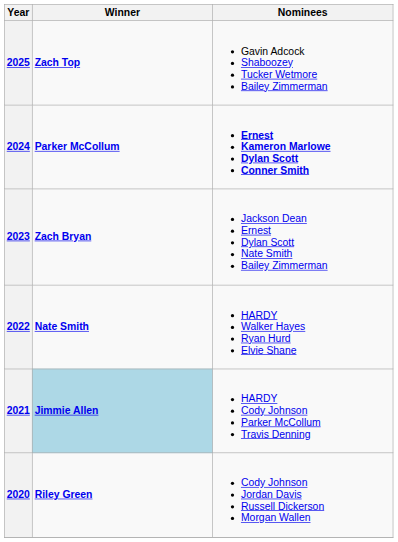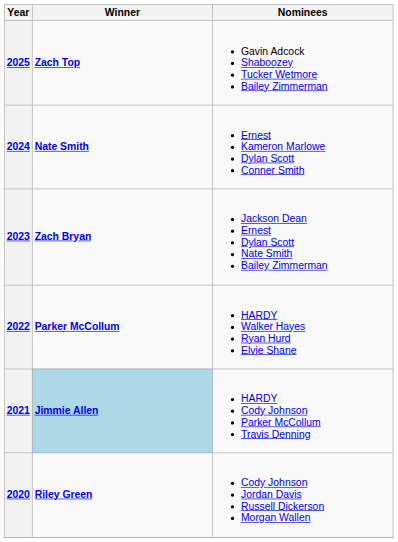2024 | Winner: Parker McCollum -> Nate Smith
2024 | Nominees: bold -> normal
2022 | Winner: Nate Smith -> Parker McCollum
